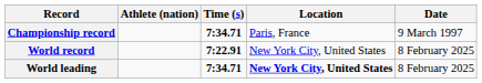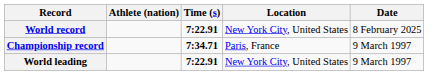rows swapped: World record <-> Championship record
World leading | Time (s): 7:34.71 -> 7:22.91
World leading | Location: bold -> normal
World leading | Date: 8 February 2025 -> 9 March 1997
